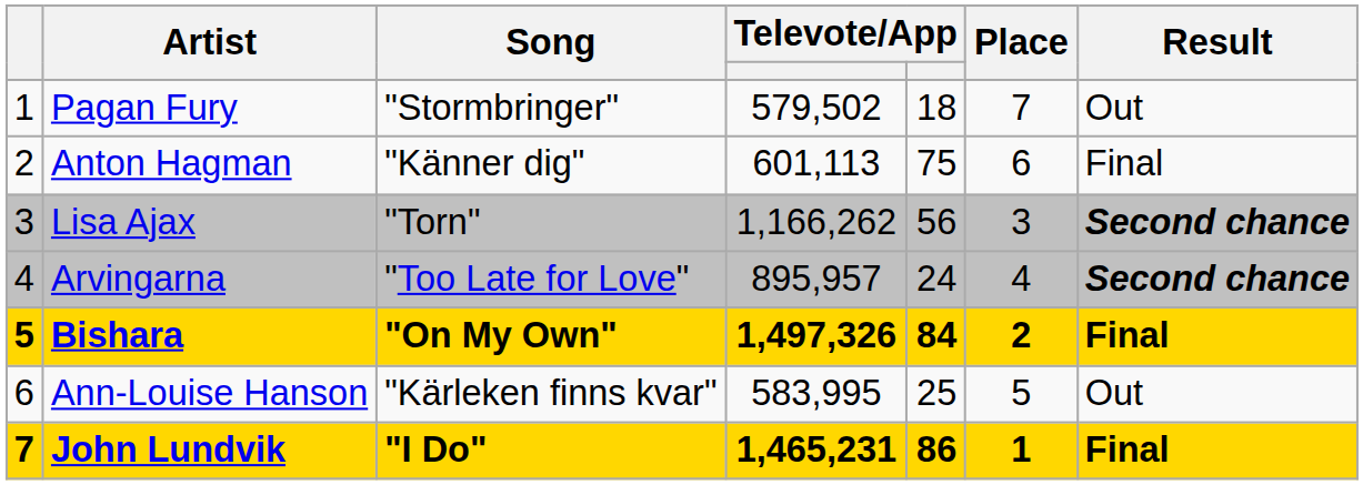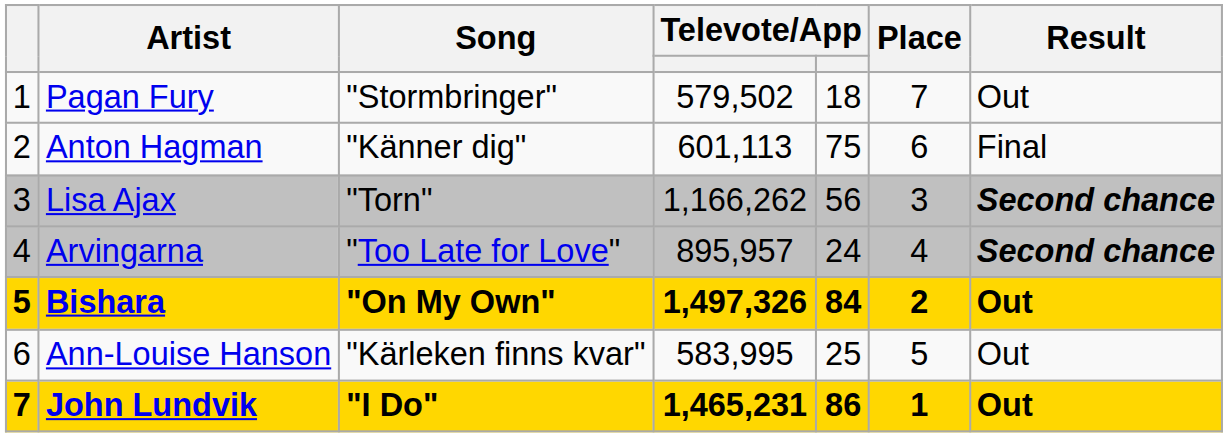Bishara | Result: Final -> Out
John Lundvik | Result: Final -> Out
